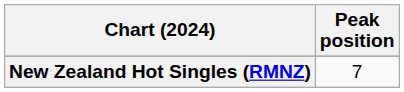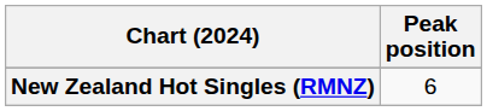New Zealand Hot Singles (RMNZ) | Peak position: 7 -> 6
